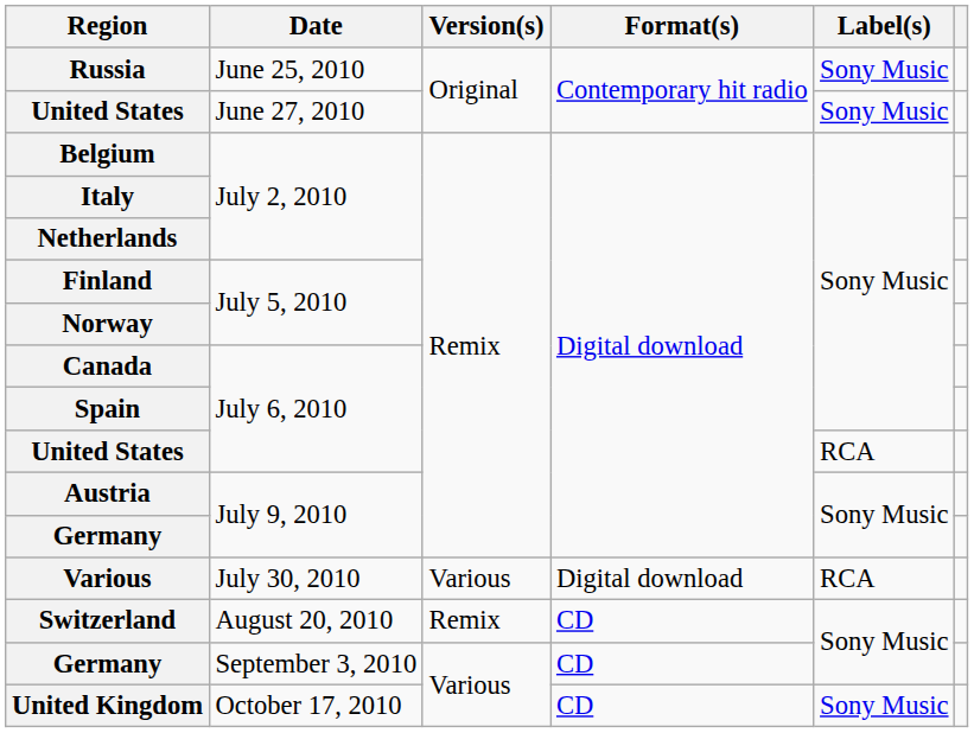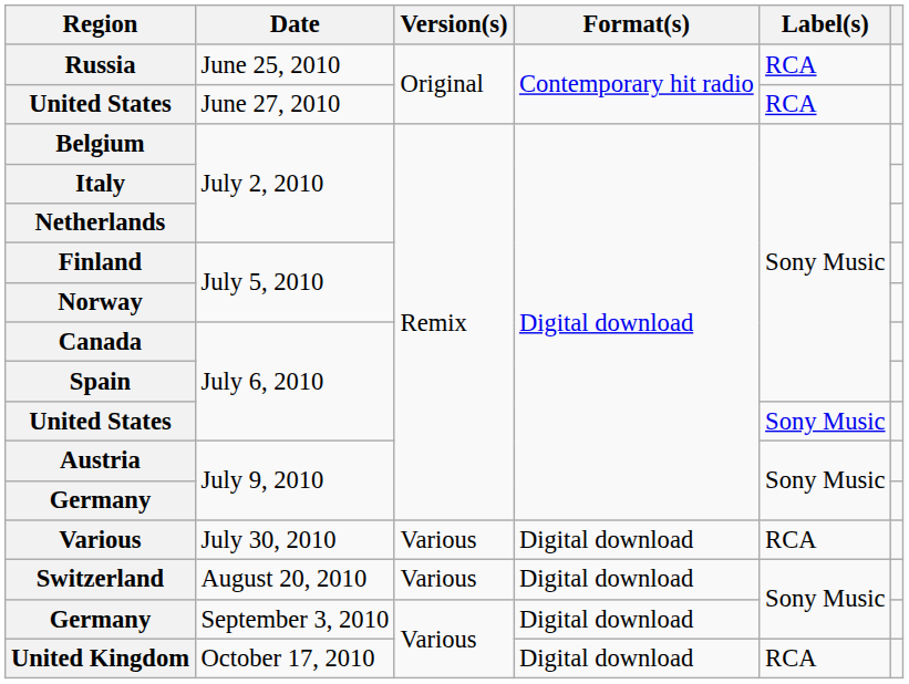Russia | Label(s): Sony Music -> RCA
United States / June 27, 2010 | Label(s): Sony Music -> RCA
United States / July 6, 2010 | Label(s): RCA -> Sony Music
Switzerland | Version(s): Remix -> Various
Switzerland | Format(s): CD -> Digital download
Germany / September 3, 2010 | Format(s): CD -> Digital download
United Kingdom | Format(s): CD -> Digital download
United Kingdom | Label(s): Sony Music -> RCA
